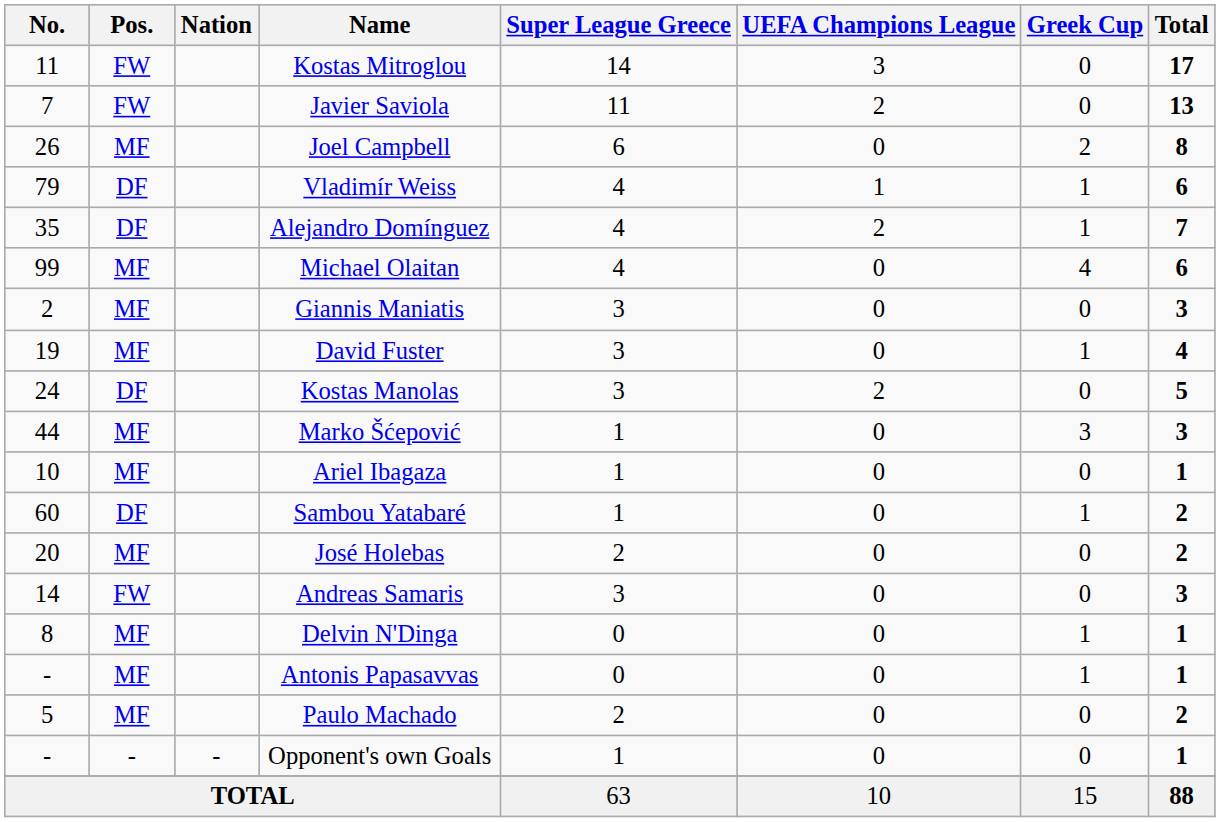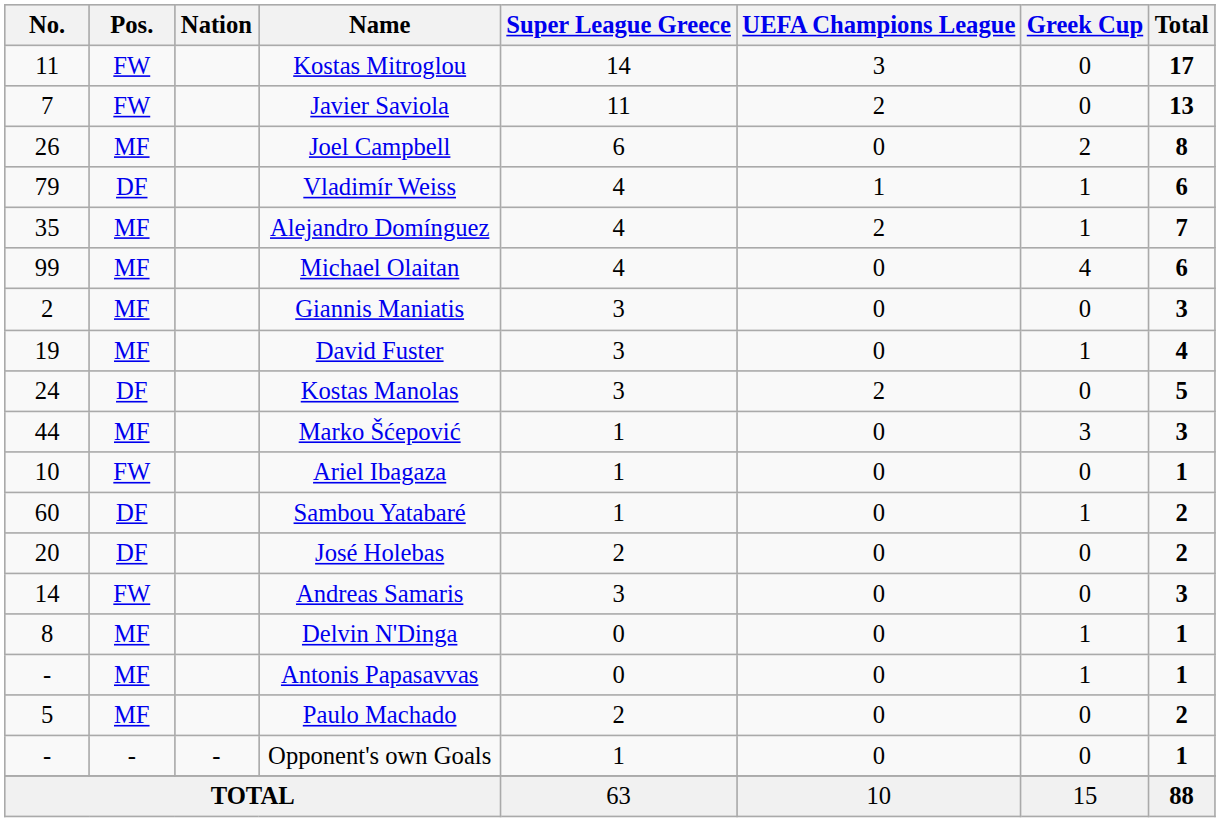Alejandro Domínguez | Pos.: DF -> MF
Ariel Ibagaza | Pos.: MF -> FW
José Holebas | Pos.: MF -> DF
